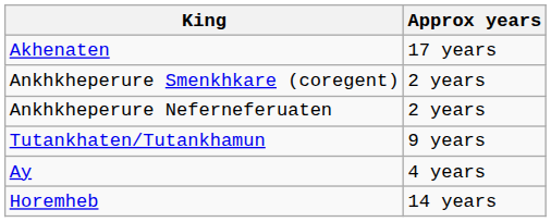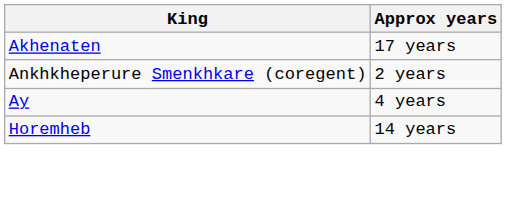- row: Ankhkheperure Neferneferuaten | 2 years
- row: Tutankhaten/Tutankhamun | 9 years
